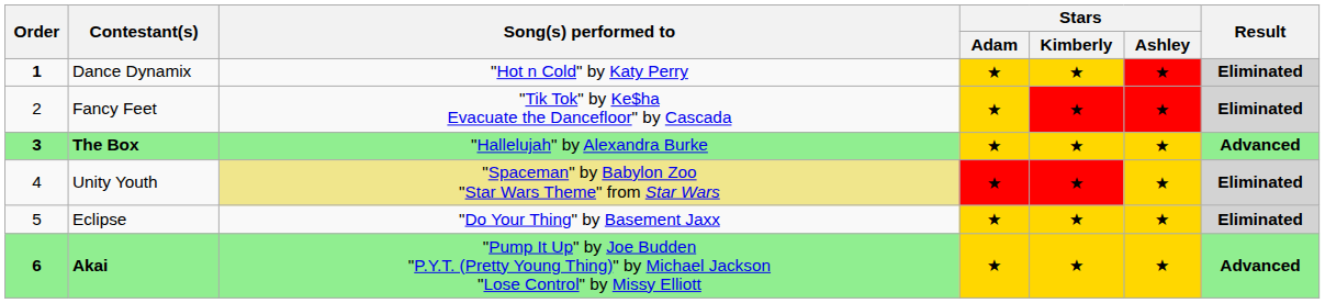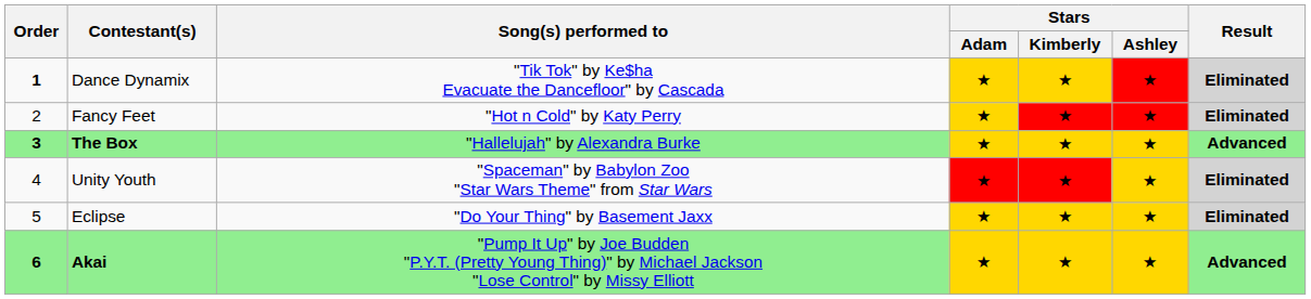Dance Dynamix | Song(s) performed to: "Hot n Cold" by Katy Perry -> "Tik Tok" by Ke$ha Evacuate the Dancefloor" by Cascada
Fancy Feet | Song(s) performed to: "Tik Tok" by Ke$ha Evacuate the Dancefloor" by Cascada -> "Hot n Cold" by Katy Perry
Unity Youth | Song(s) performed to: khaki background -> no background
